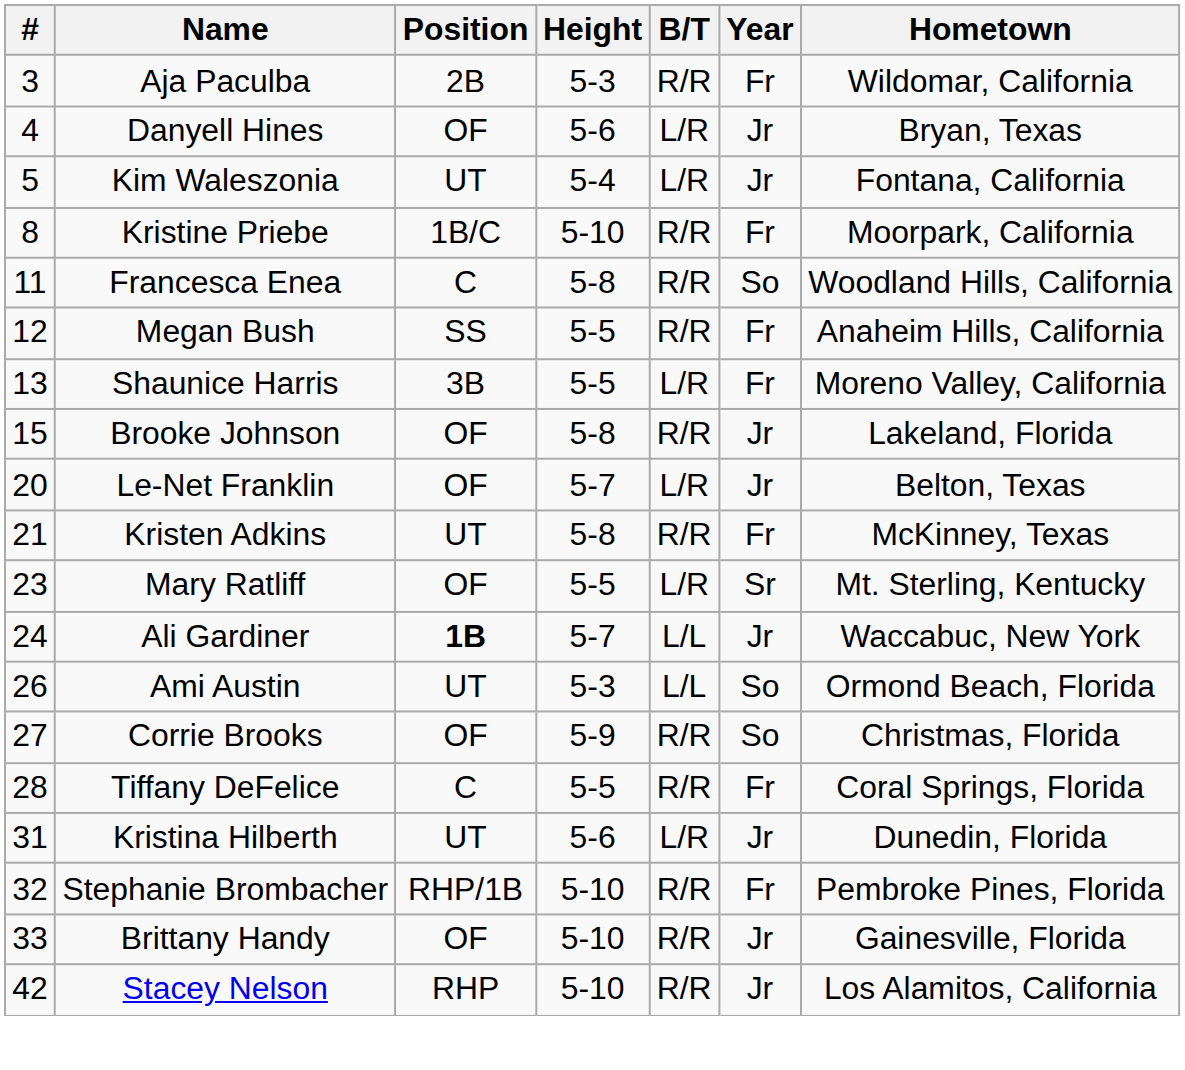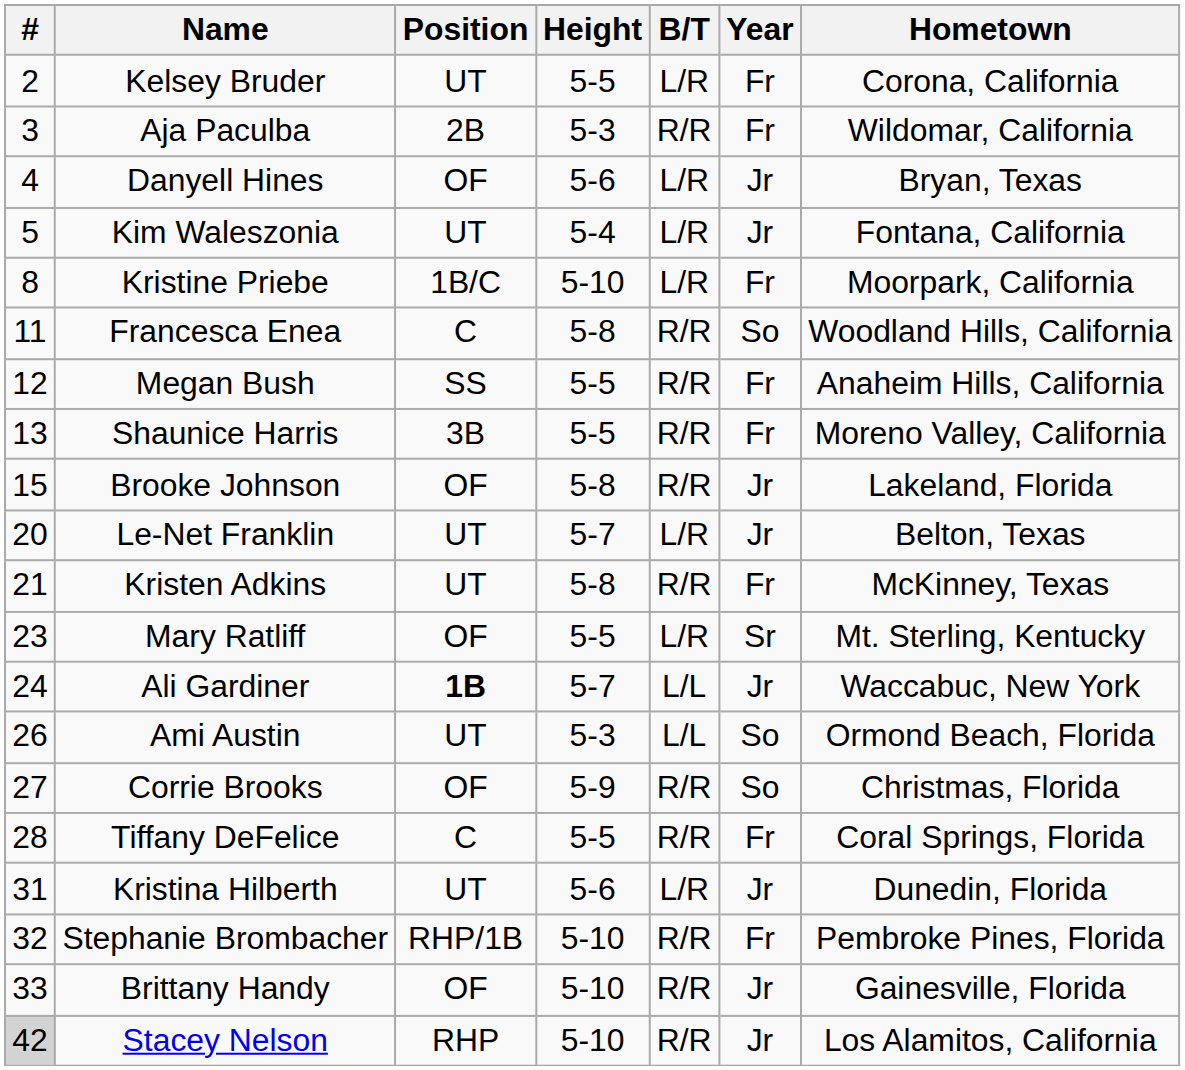+ row: 2 | Kelsey Bruder | UT | 5-5 | L/R | Fr | Corona, California
Kristine Priebe | B/T: R/R -> L/R
Shaunice Harris | B/T: L/R -> R/R
Le-Net Franklin | Position: OF -> UT
Stacey Nelson | #: no background -> lightgrey background
